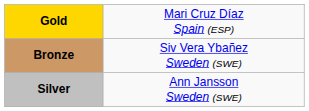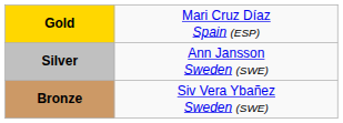rows swapped: Silver <-> Bronze
